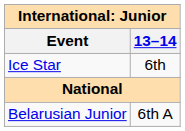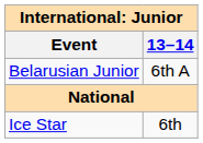rows swapped: Ice Star <-> Belarusian Junior
